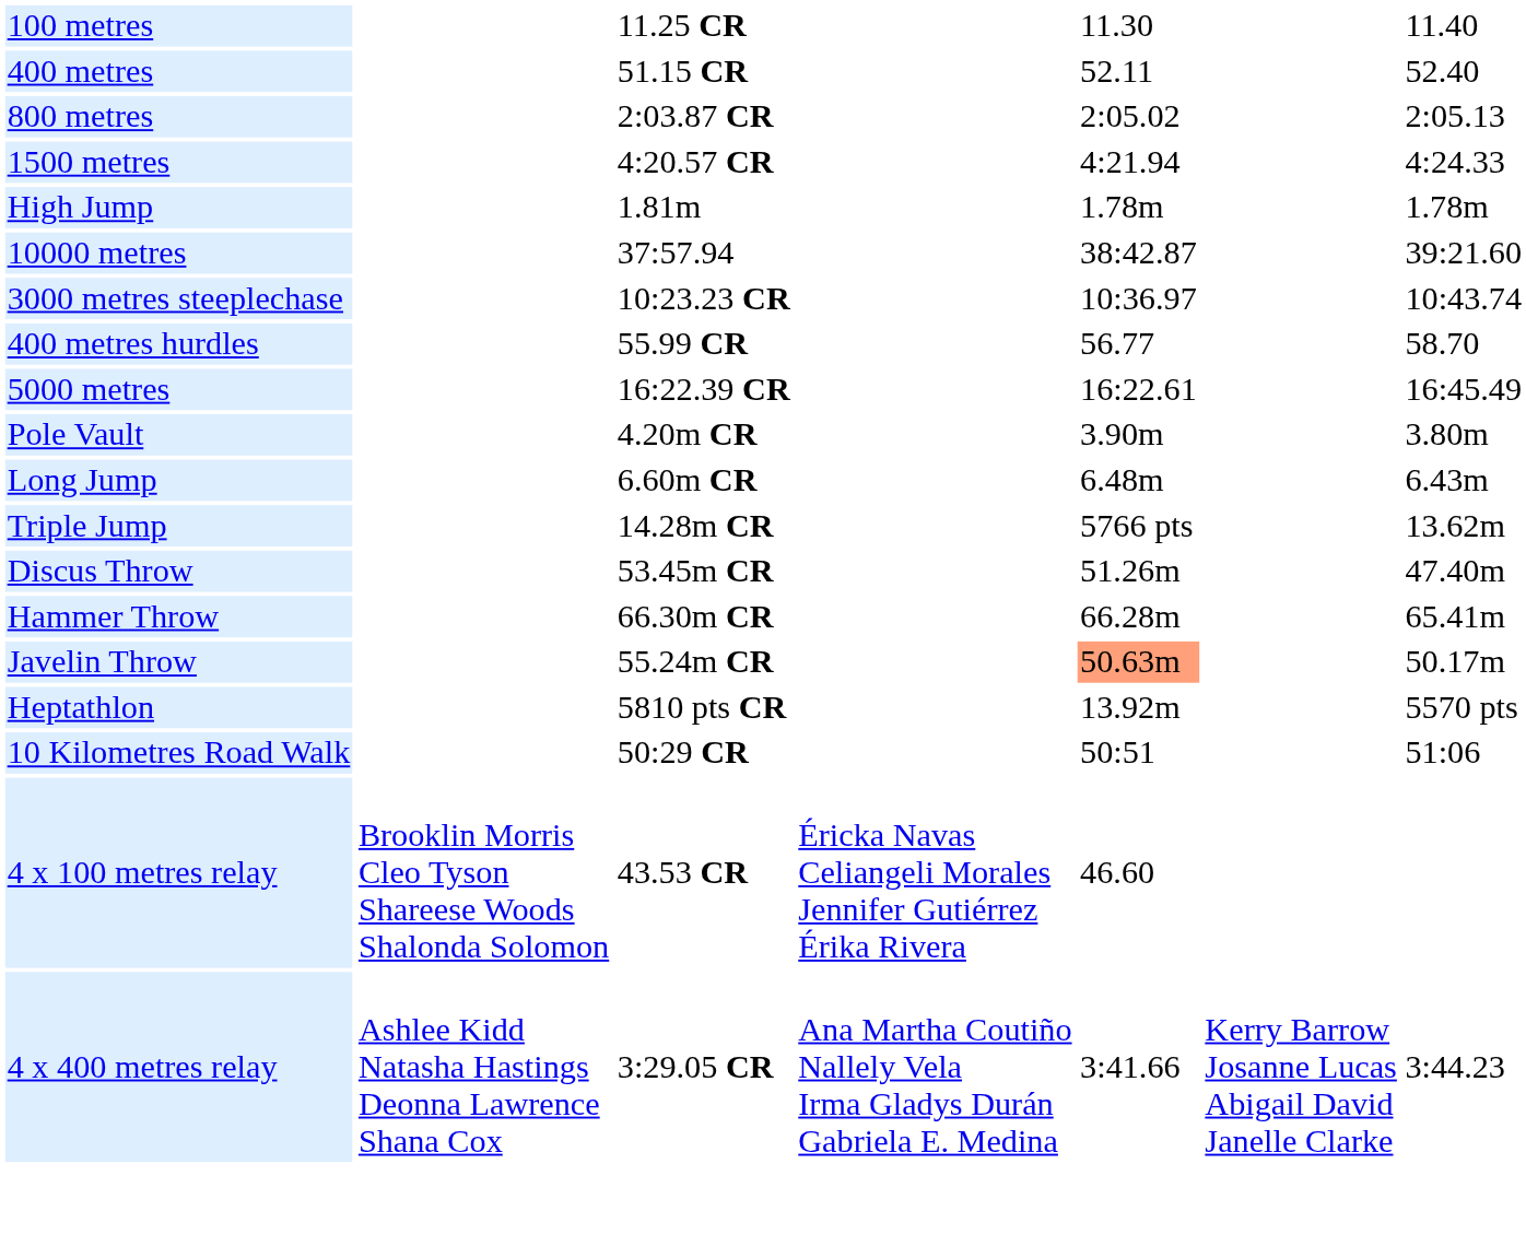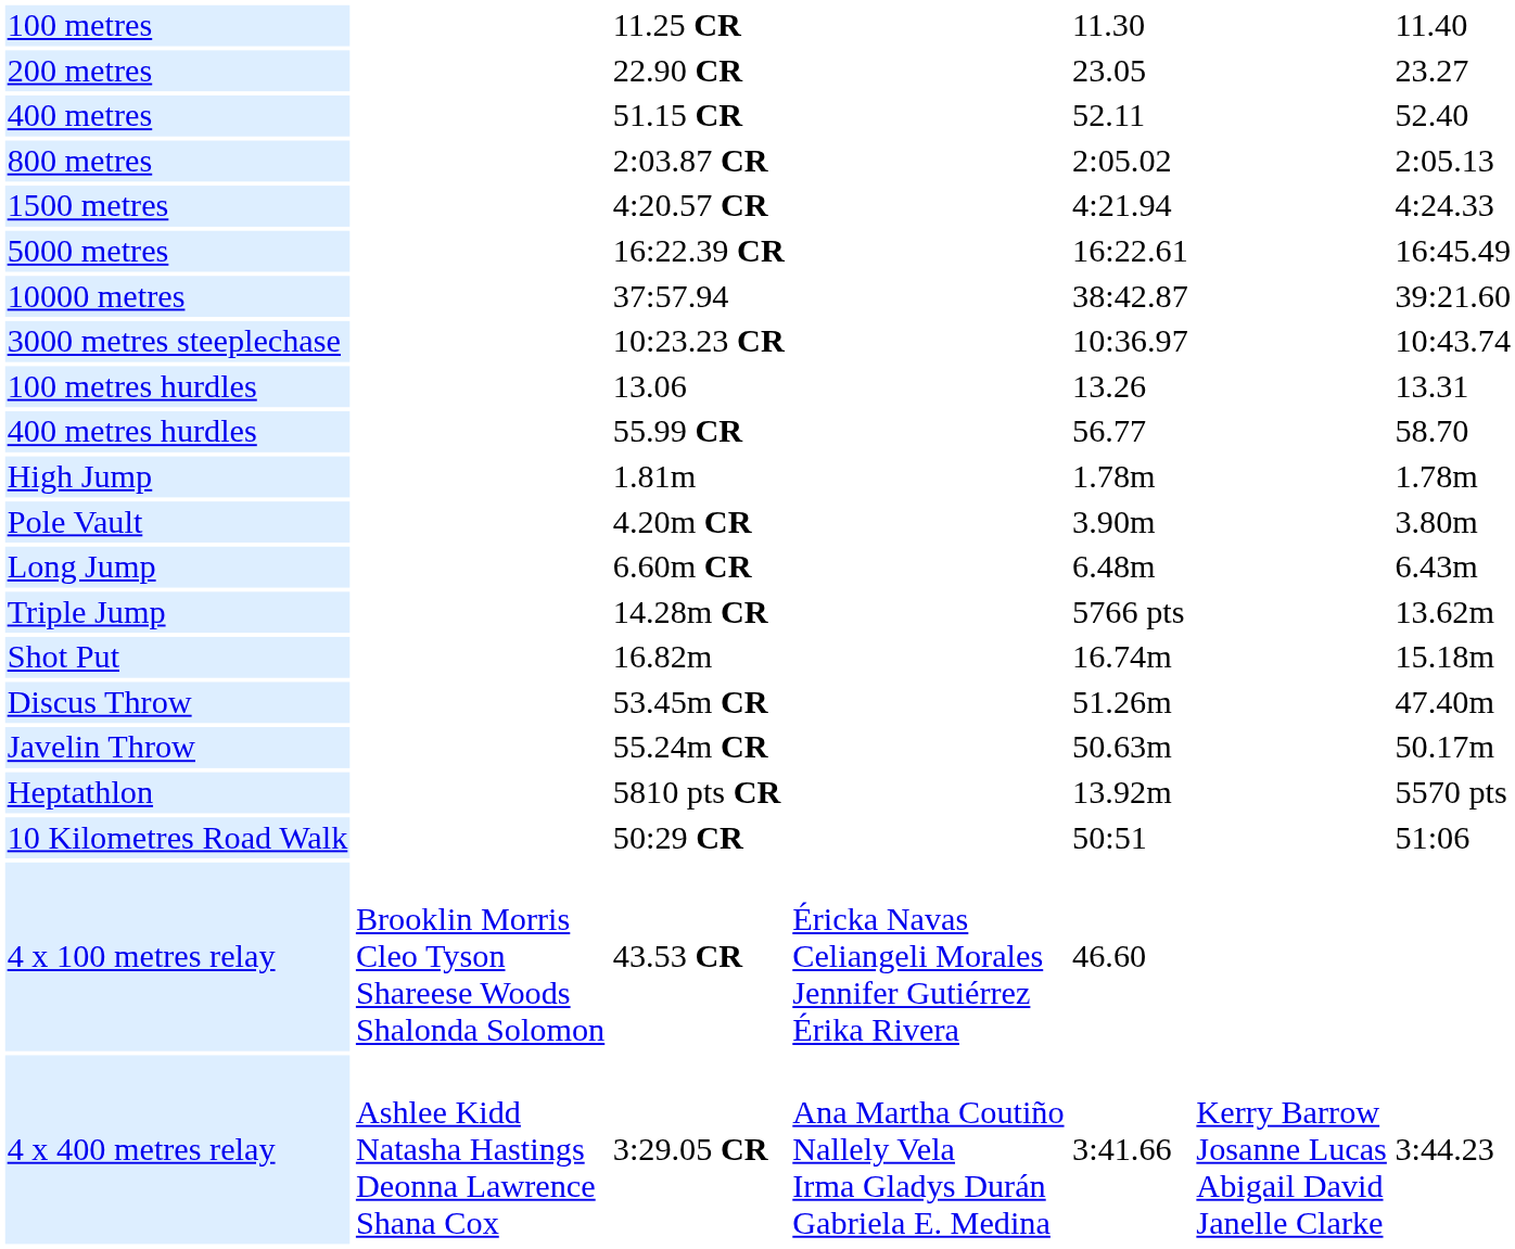+ row: 200 metres | 22.90 CR | 23.05 | 23.27
rows swapped: 5000 metres <-> High Jump
+ row: 100 metres hurdles | 13.06 | 13.26 | 13.31
+ row: Shot Put | 16.82m | 16.74m | 15.18m
- row: Hammer Throw | 66.30m CR | 66.28m | 65.41m
Javelin Throw | column 5: lightsalmon background -> no background
